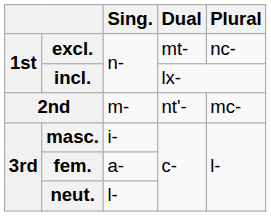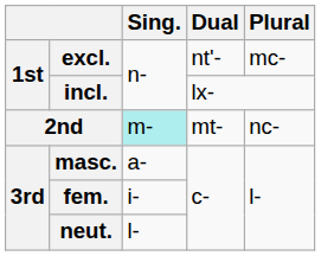excl. | Dual: mt- -> nt'-
excl. | Plural: nc- -> mc-
2nd | Sing.: no background -> paleturquoise background
2nd | Dual: nt'- -> mt-
2nd | Plural: mc- -> nc-
masc. | Sing.: i- -> a-
fem. | Sing.: a- -> i-
